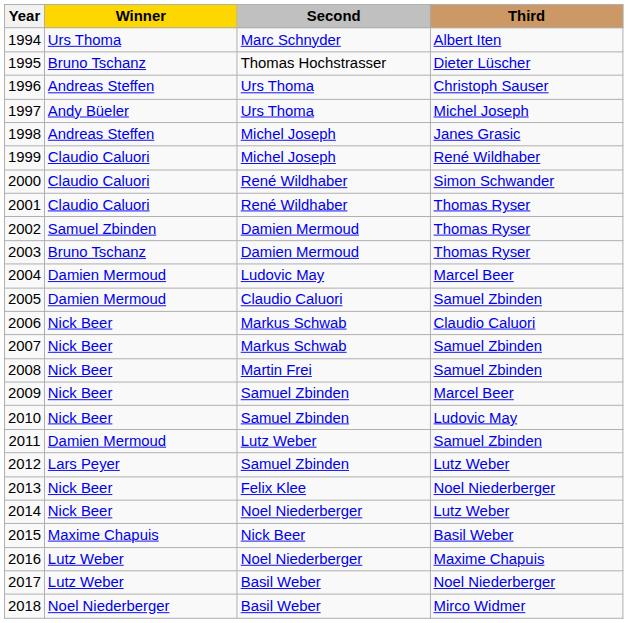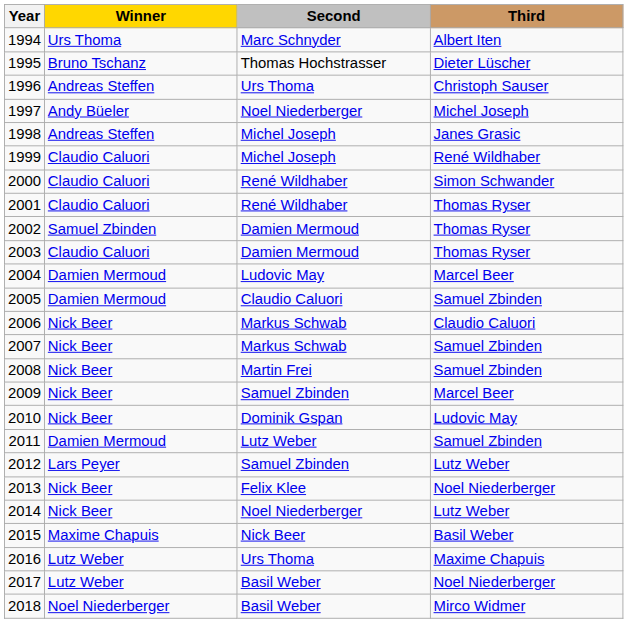1997 | Second: Urs Thoma -> Noel Niederberger
2003 | Winner: Bruno Tschanz -> Claudio Caluori
2010 | Second: Samuel Zbinden -> Dominik Gspan
2016 | Second: Noel Niederberger -> Urs Thoma
